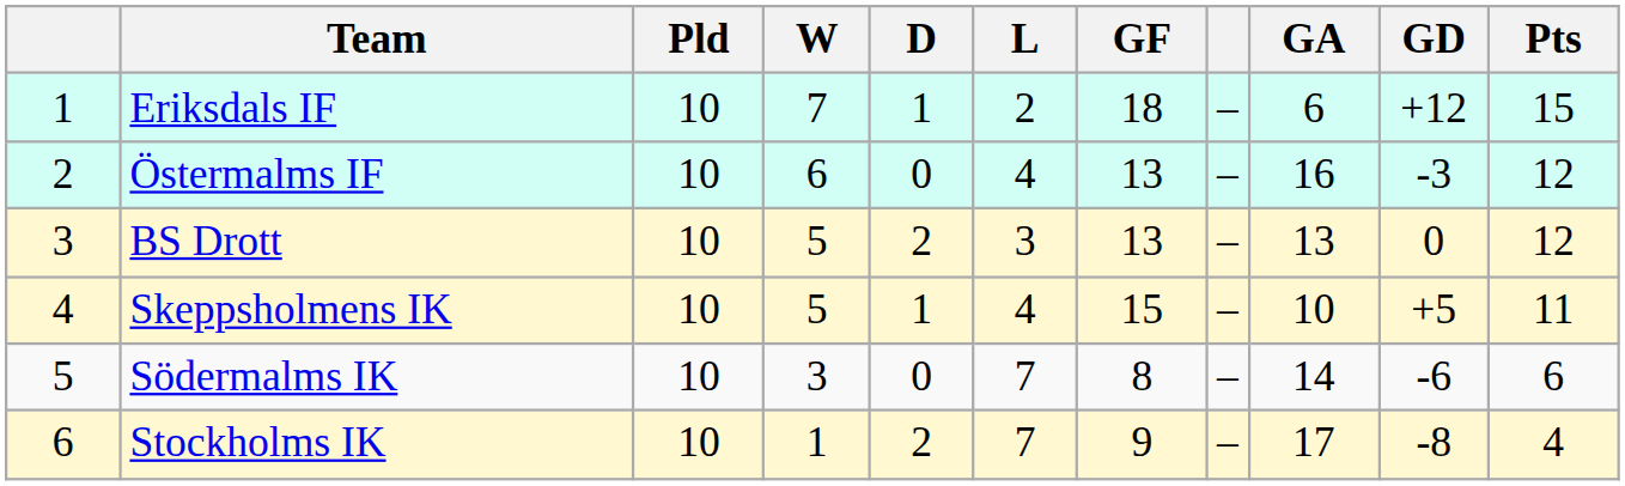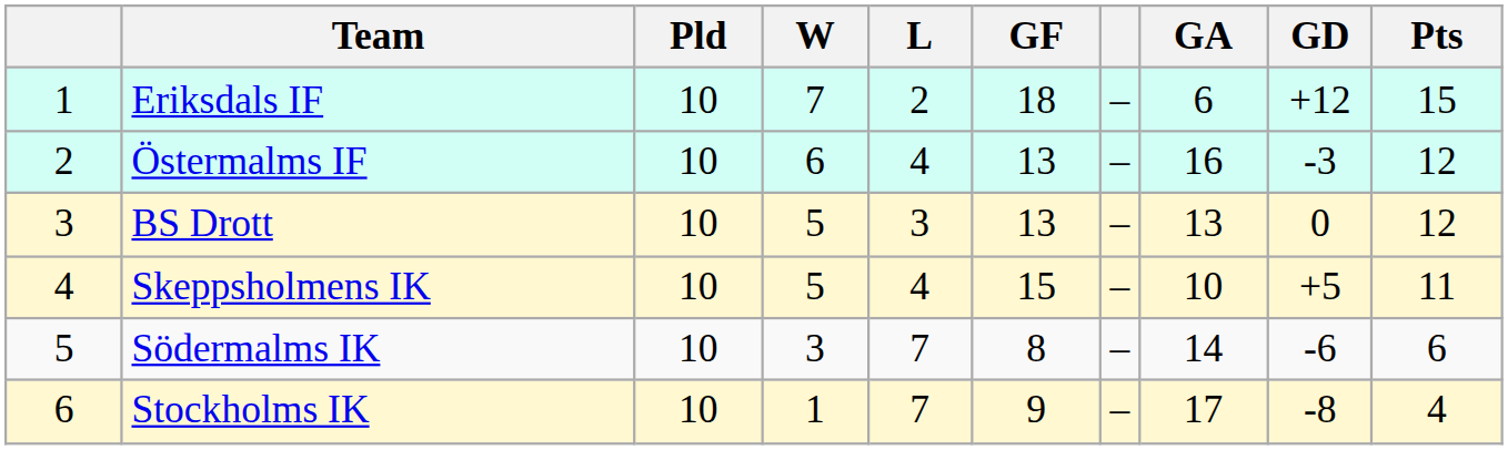- column: D | 1 | 0 | 2 | 1 | 0 | 2
